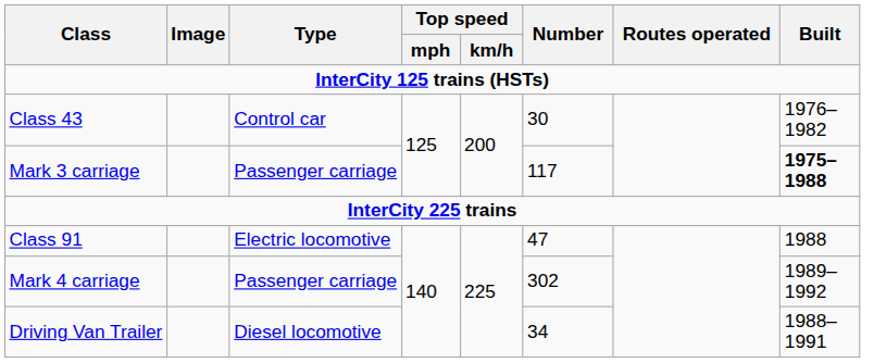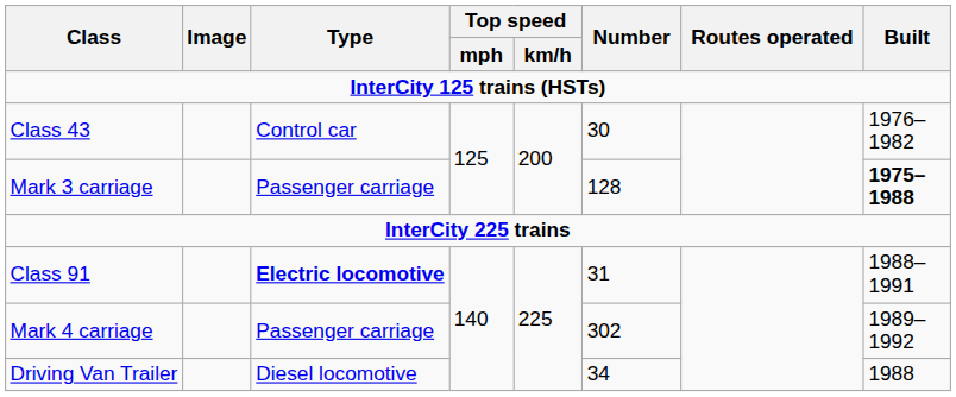Mark 3 carriage | Number: 117 -> 128
Class 91 | Type: normal -> bold
Class 91 | Number: 47 -> 31
Class 91 | Built: 1988 -> 1988–1991
Driving Van Trailer | Built: 1988–1991 -> 1988
